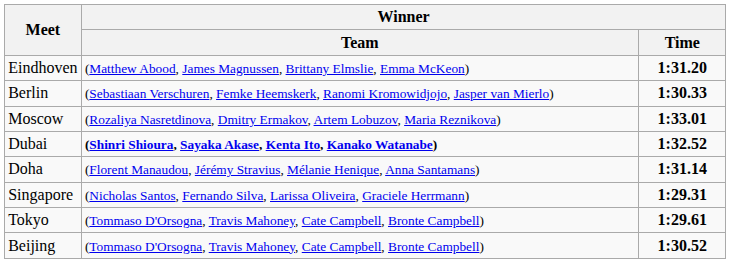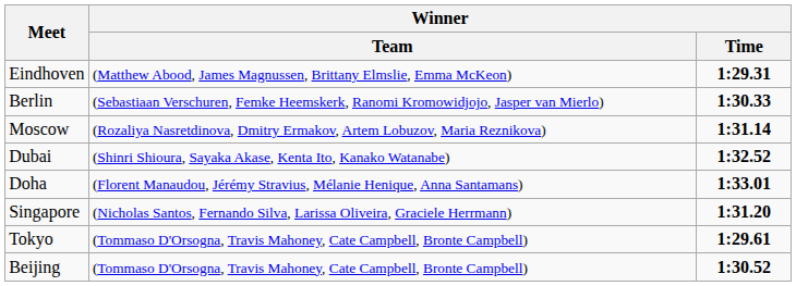Eindhoven | Winner / Time: 1:31.20 -> 1:29.31
Moscow | Winner / Time: 1:33.01 -> 1:31.14
Dubai | Winner / Team: bold -> normal
Doha | Winner / Time: 1:31.14 -> 1:33.01
Singapore | Winner / Time: 1:29.31 -> 1:31.20
